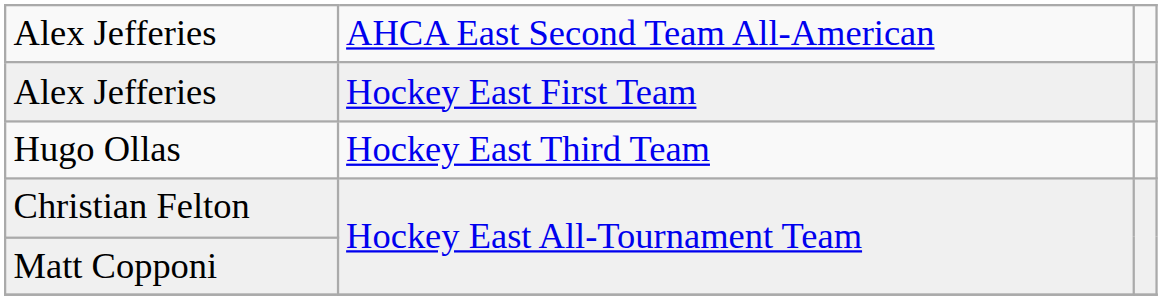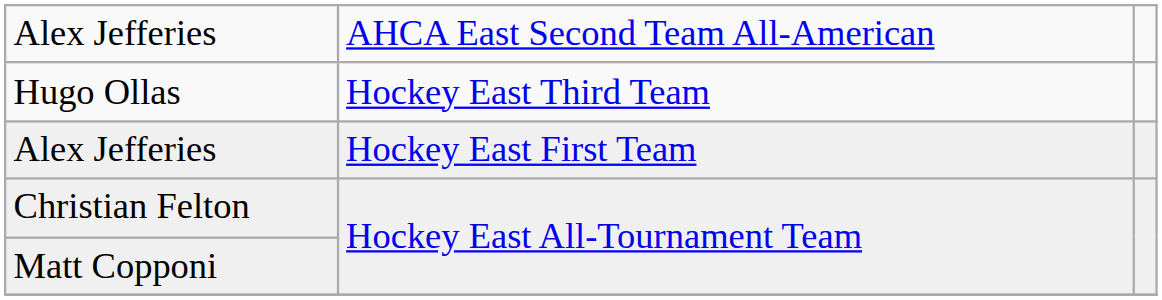rows swapped: Alex Jefferies / Hockey East First Team <-> Hugo Ollas
